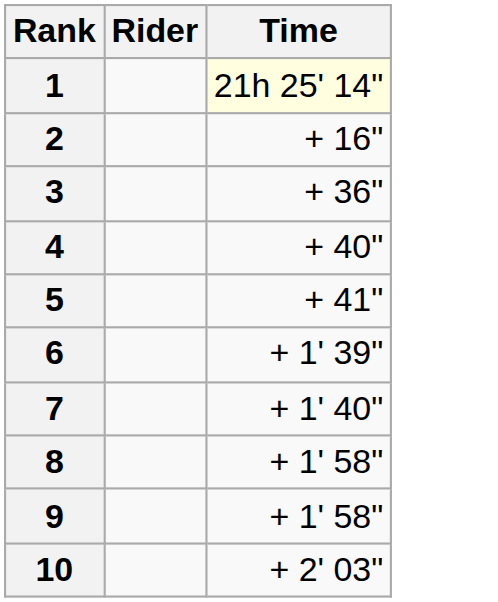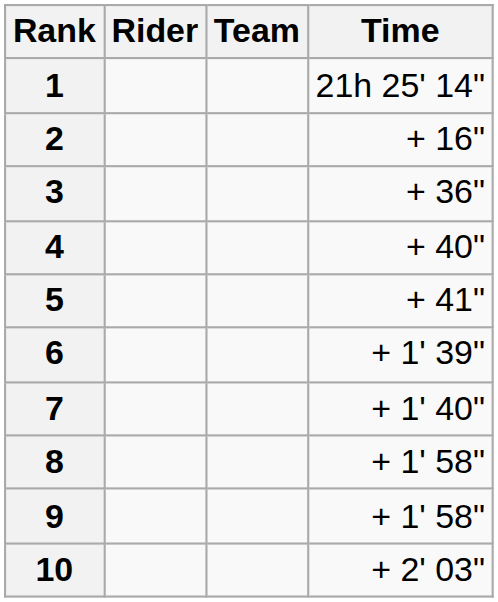+ column: Team
1 | Time: lightyellow background -> no background
